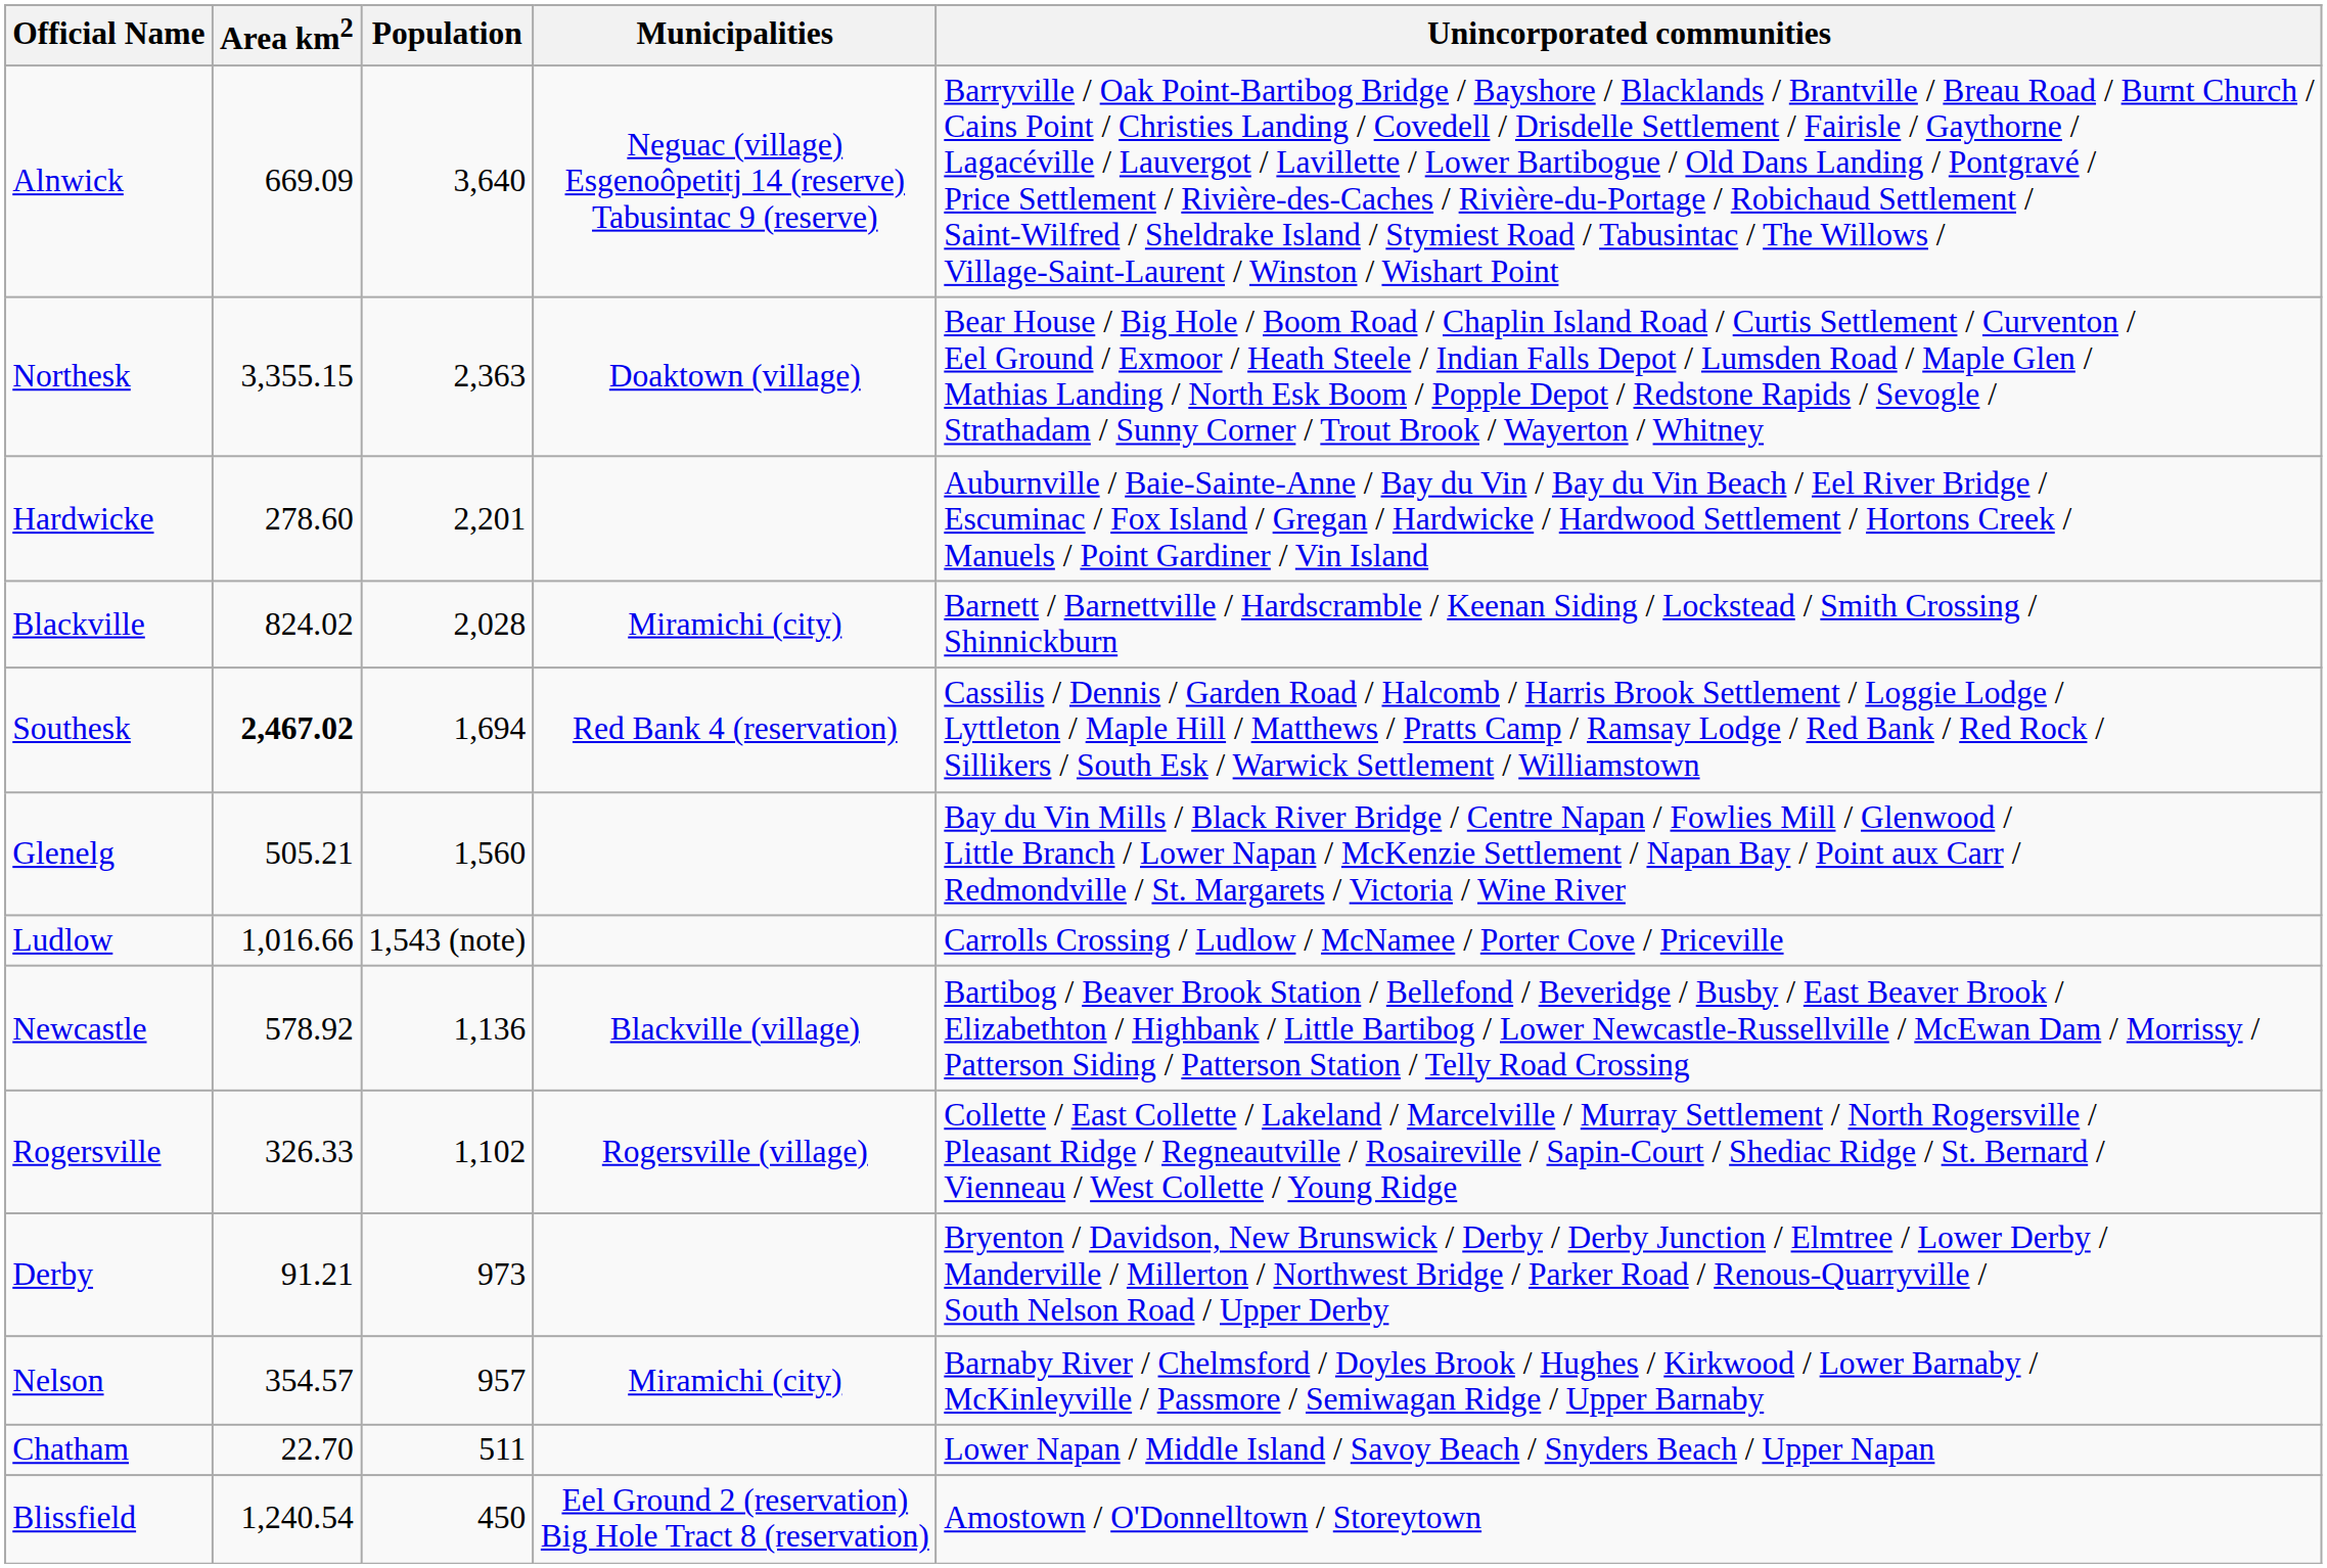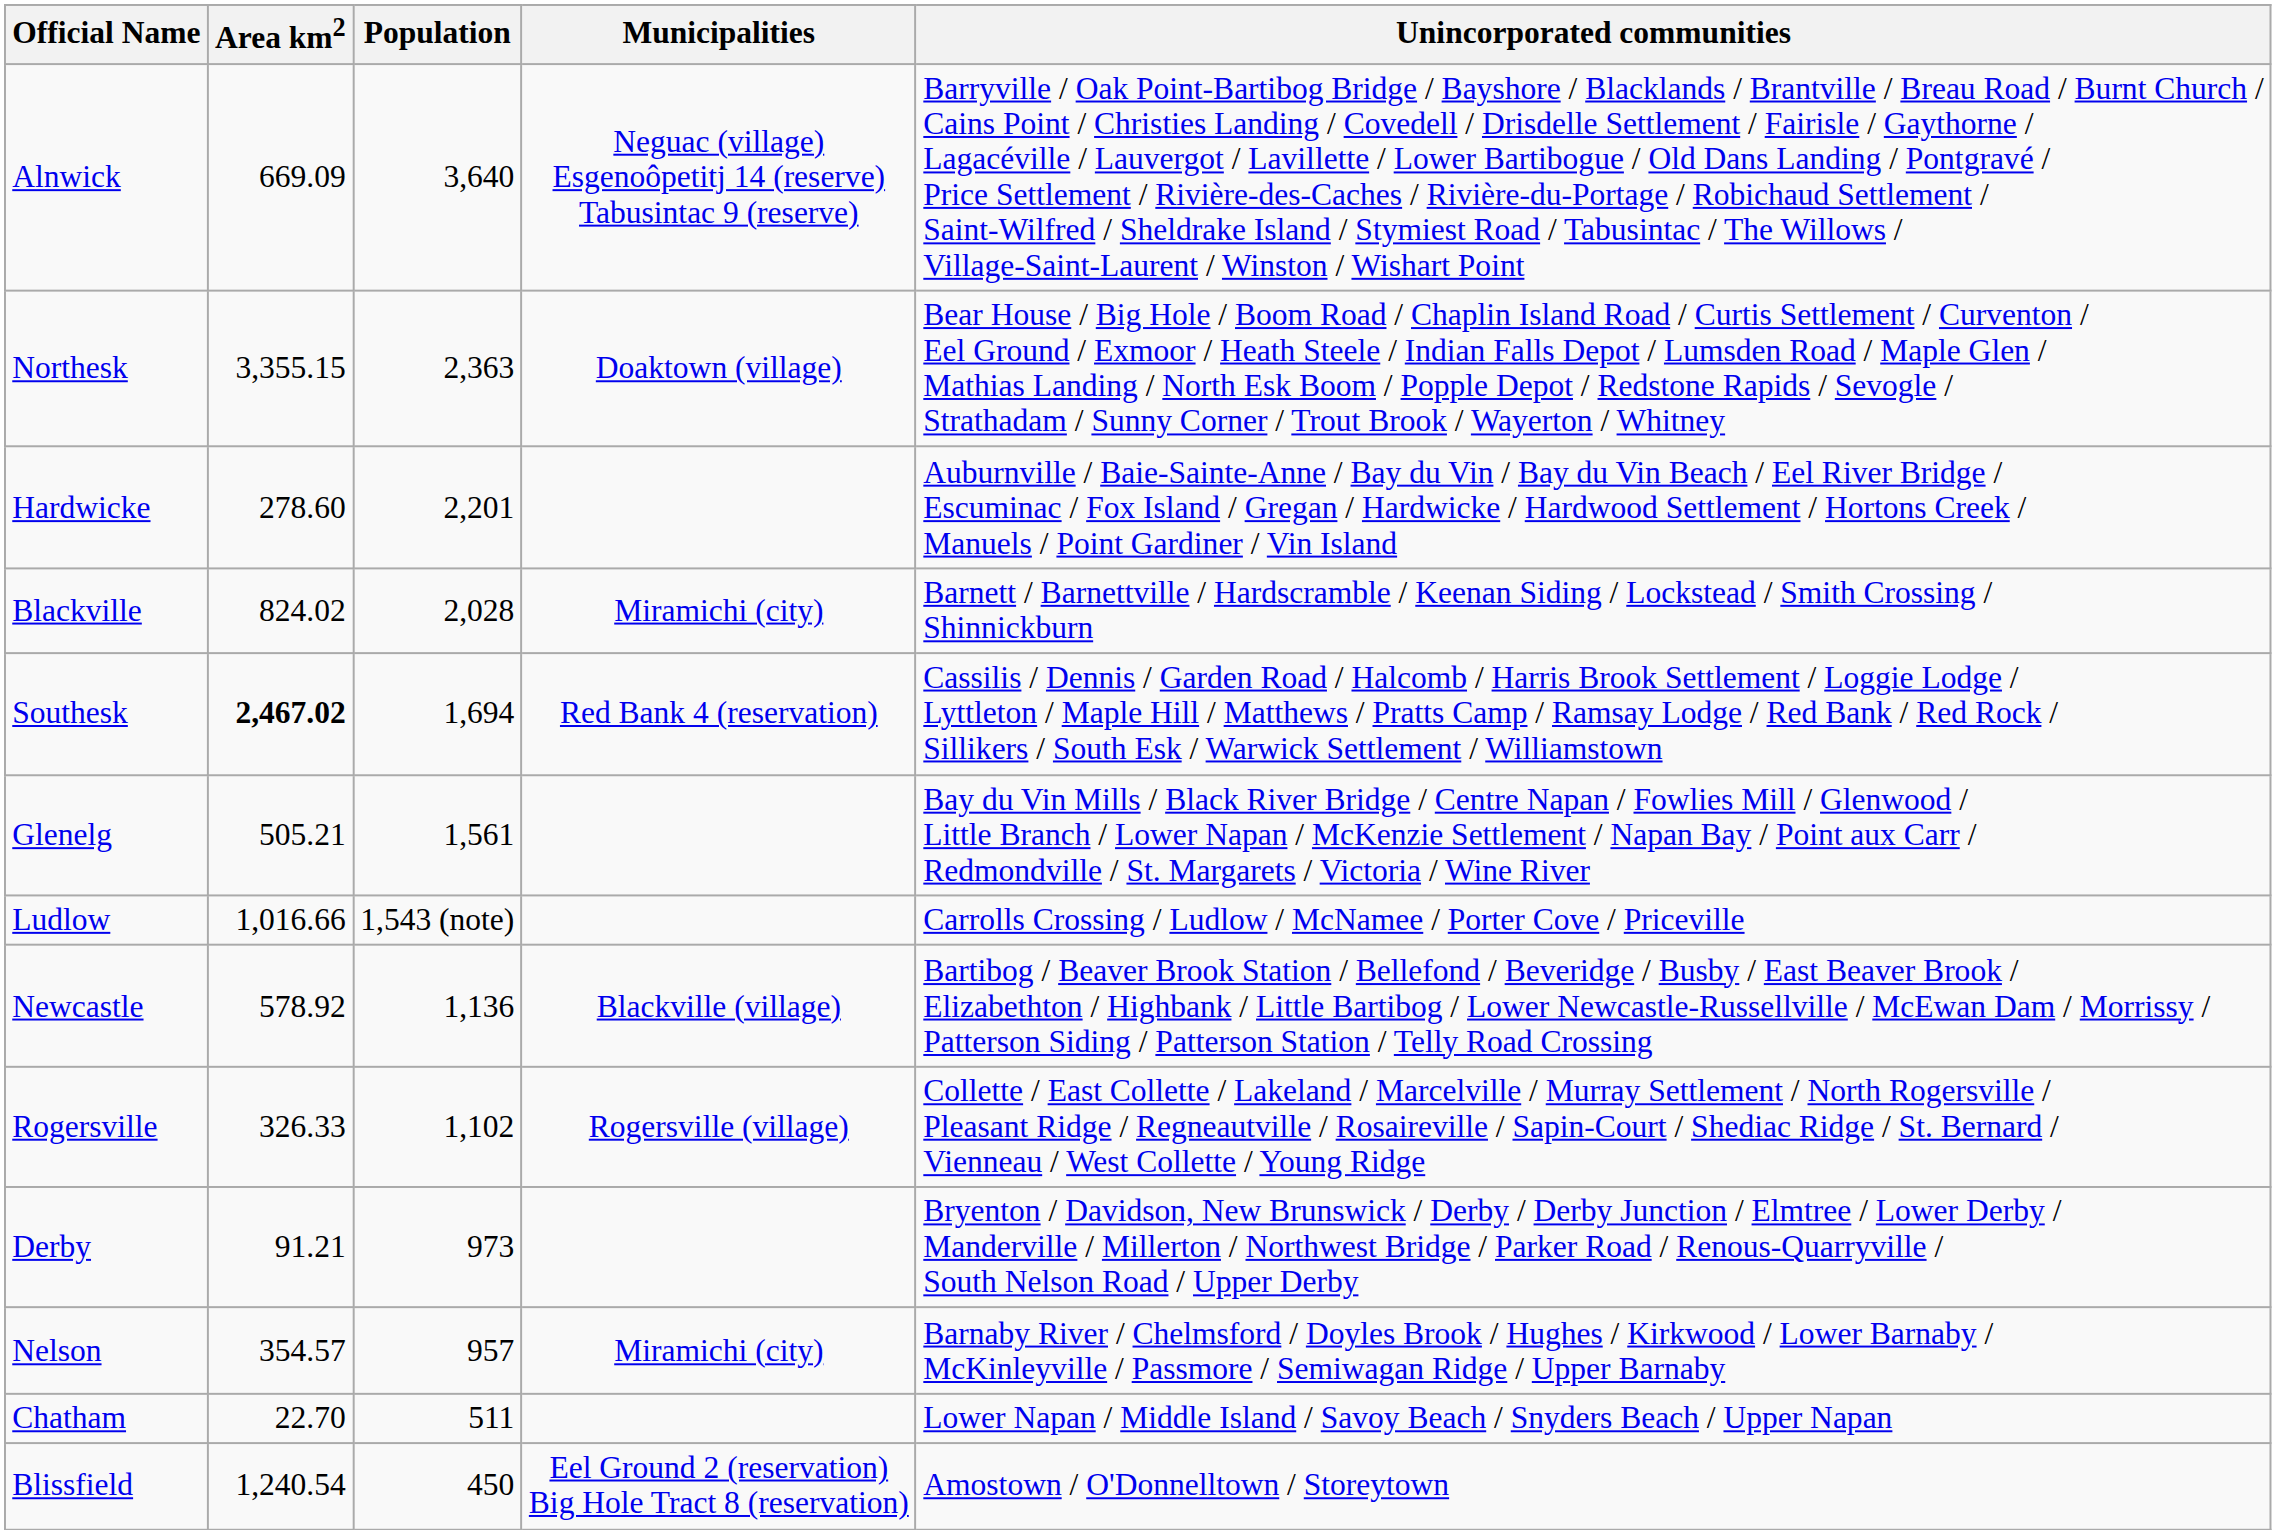Glenelg | Population: 1,560 -> 1,561
